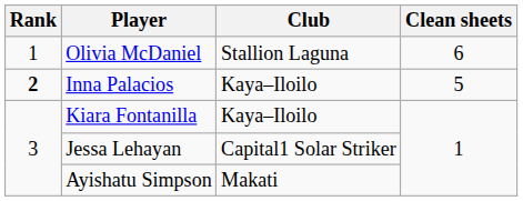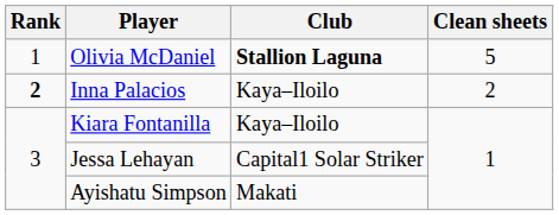Olivia McDaniel | Club: normal -> bold
Olivia McDaniel | Clean sheets: 6 -> 5
Inna Palacios | Clean sheets: 5 -> 2
